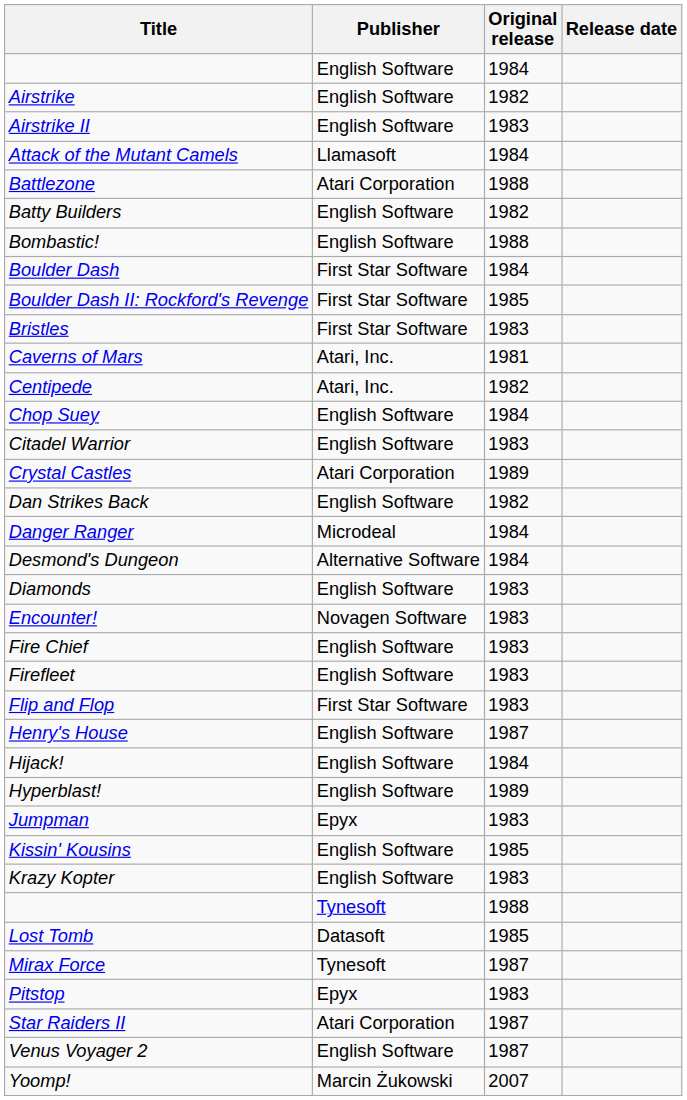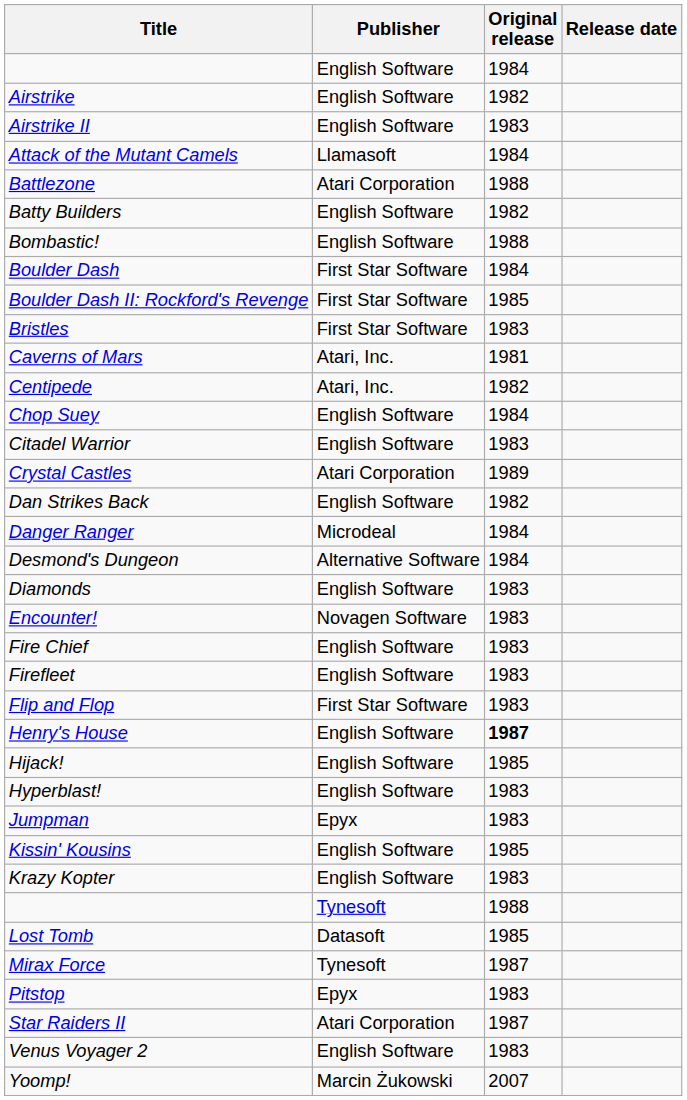Henry's House | Original release: normal -> bold
Hijack! | Original release: 1984 -> 1985
Hyperblast! | Original release: 1989 -> 1983
Venus Voyager 2 | Original release: 1987 -> 1983
